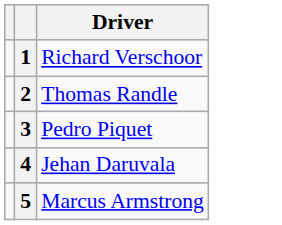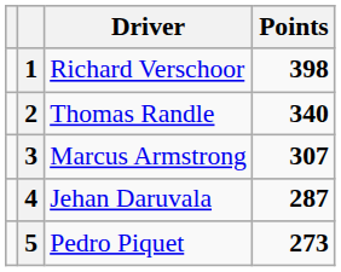+ column: Points | 398 | 340 | 307 | 287 | 273
3 | Driver: Pedro Piquet -> Marcus Armstrong
5 | Driver: Marcus Armstrong -> Pedro Piquet
